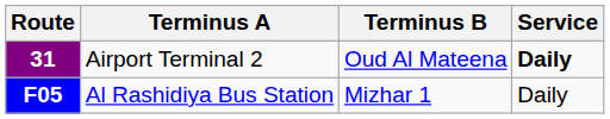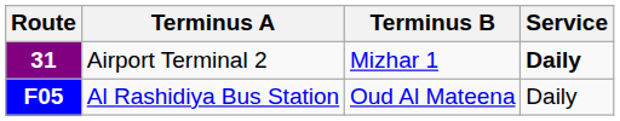Airport Terminal 2 | Terminus B: Oud Al Mateena -> Mizhar 1
Al Rashidiya Bus Station | Terminus B: Mizhar 1 -> Oud Al Mateena
